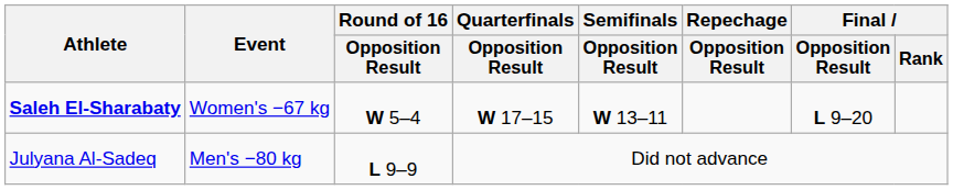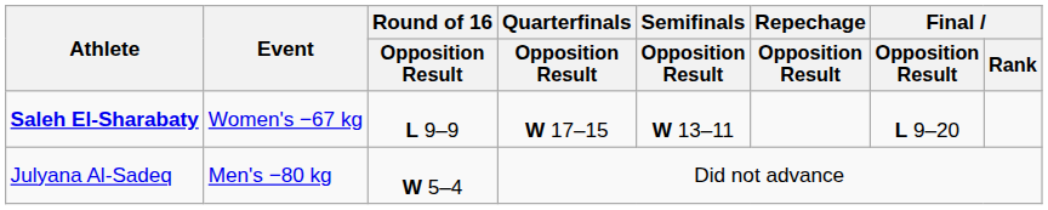Saleh El-Sharabaty | Round of 16 / Opposition Result: W 5–4 -> L 9–9
Julyana Al-Sadeq | Round of 16 / Opposition Result: L 9–9 -> W 5–4
